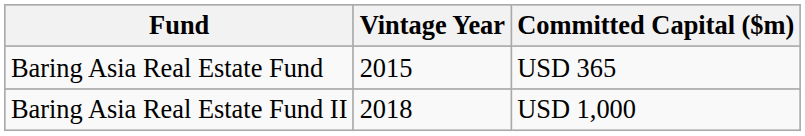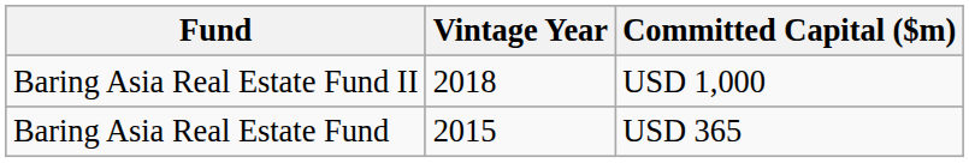rows swapped: Baring Asia Real Estate Fund <-> Baring Asia Real Estate Fund II
